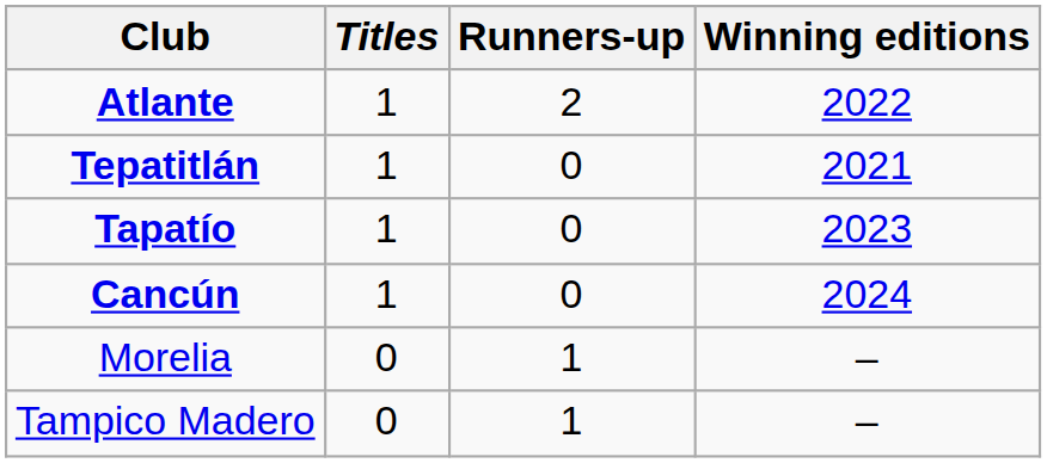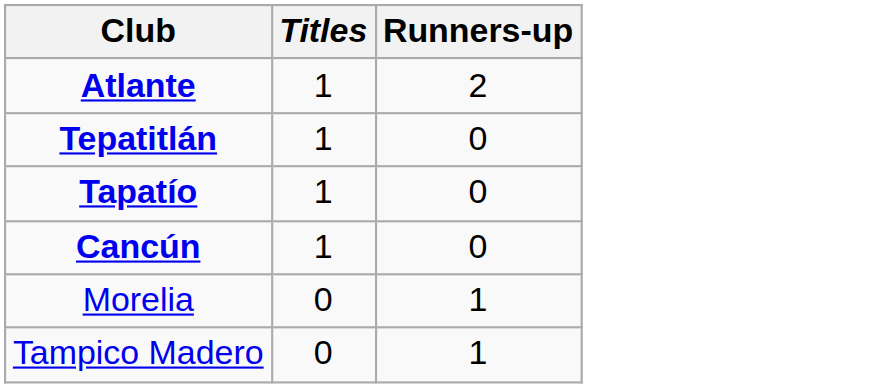- column: Winning editions | 2022 | 2021 | 2023 | 2024 | – | –
